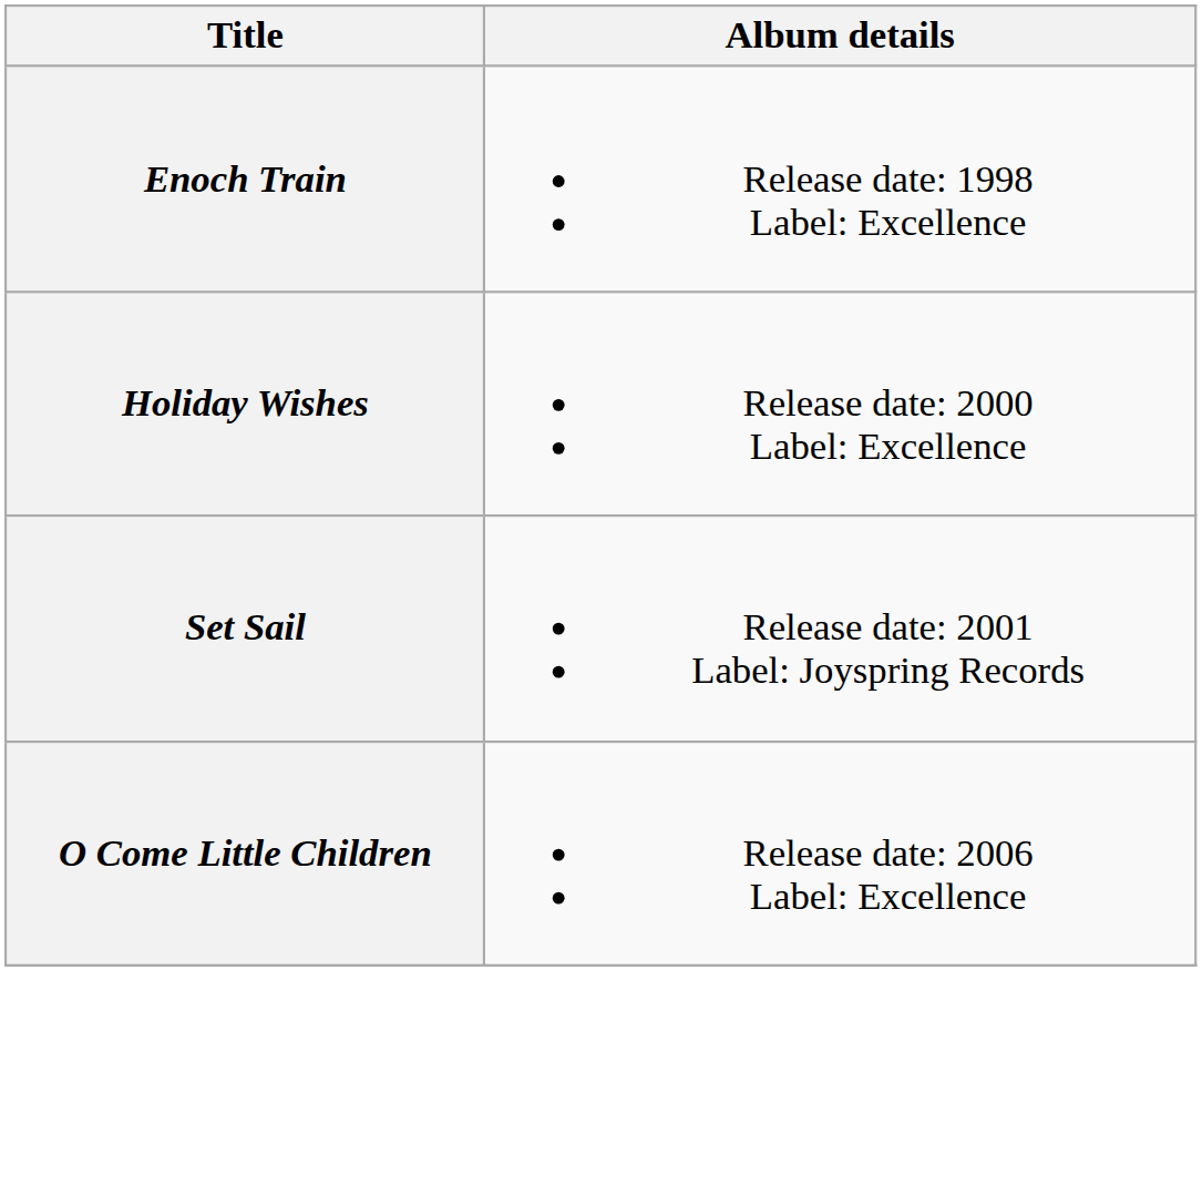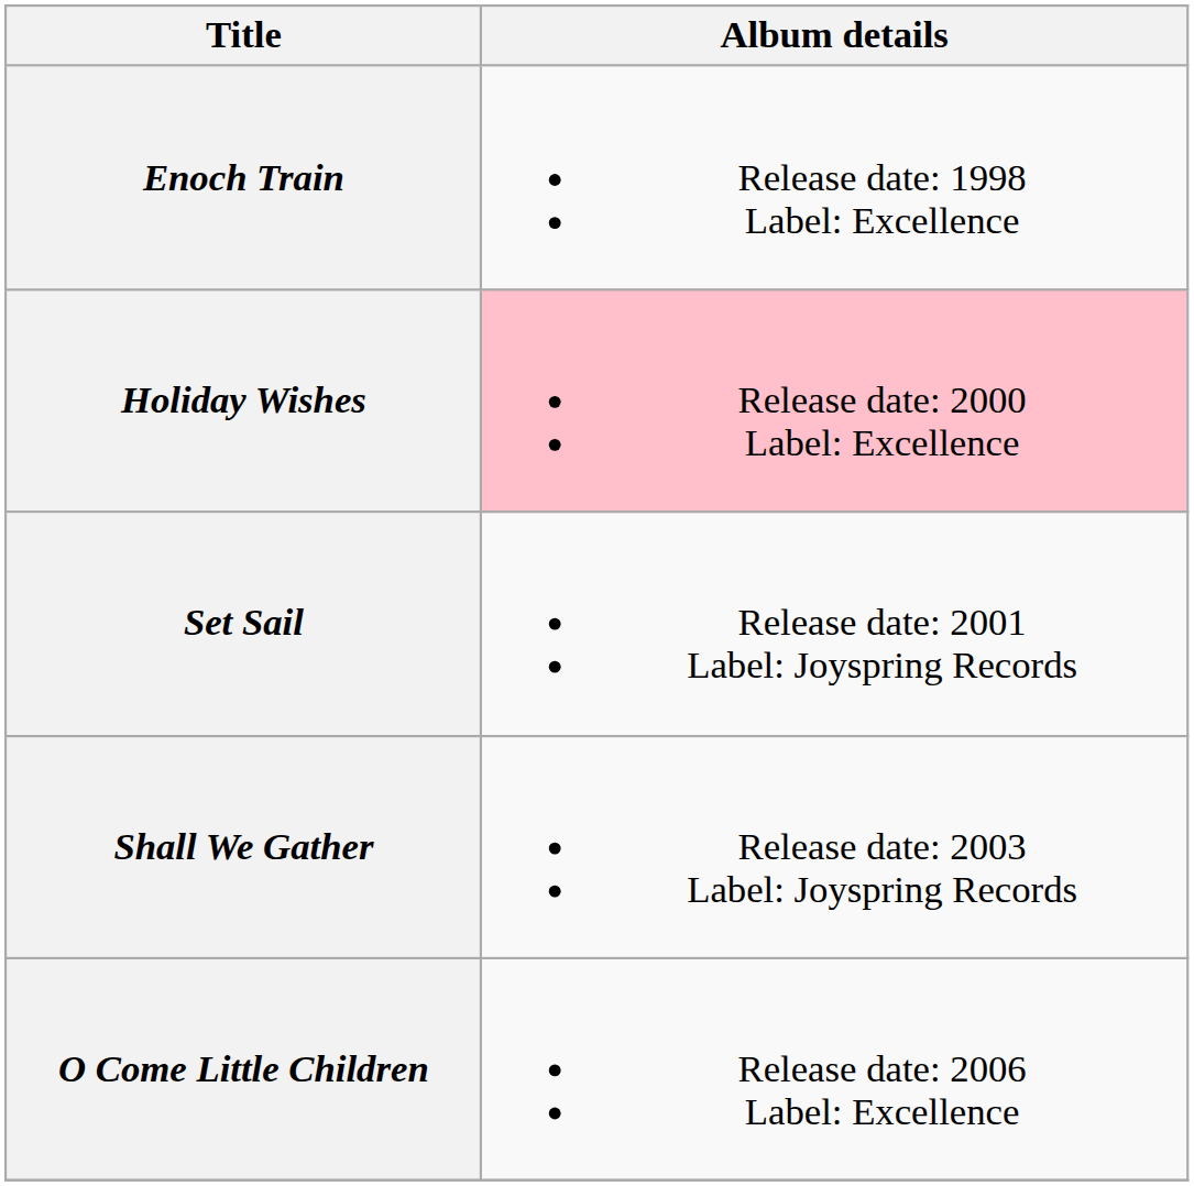Holiday Wishes | Album details: no background -> pink background
+ row: Shall We Gather | Release date: 2003 Label: Joyspring Records
